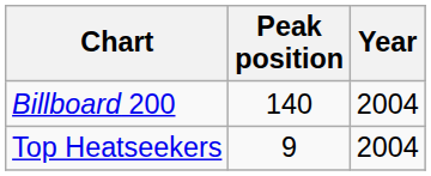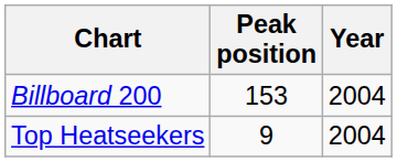Billboard 200 | Peak position: 140 -> 153
